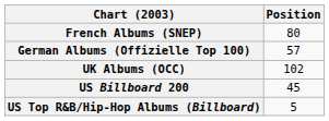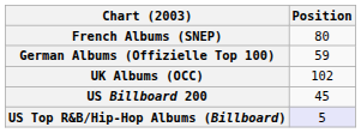German Albums (Offizielle Top 100) | Position: 57 -> 59
US Top R&B/Hip-Hop Albums (Billboard) | Position: no background -> lavender background
